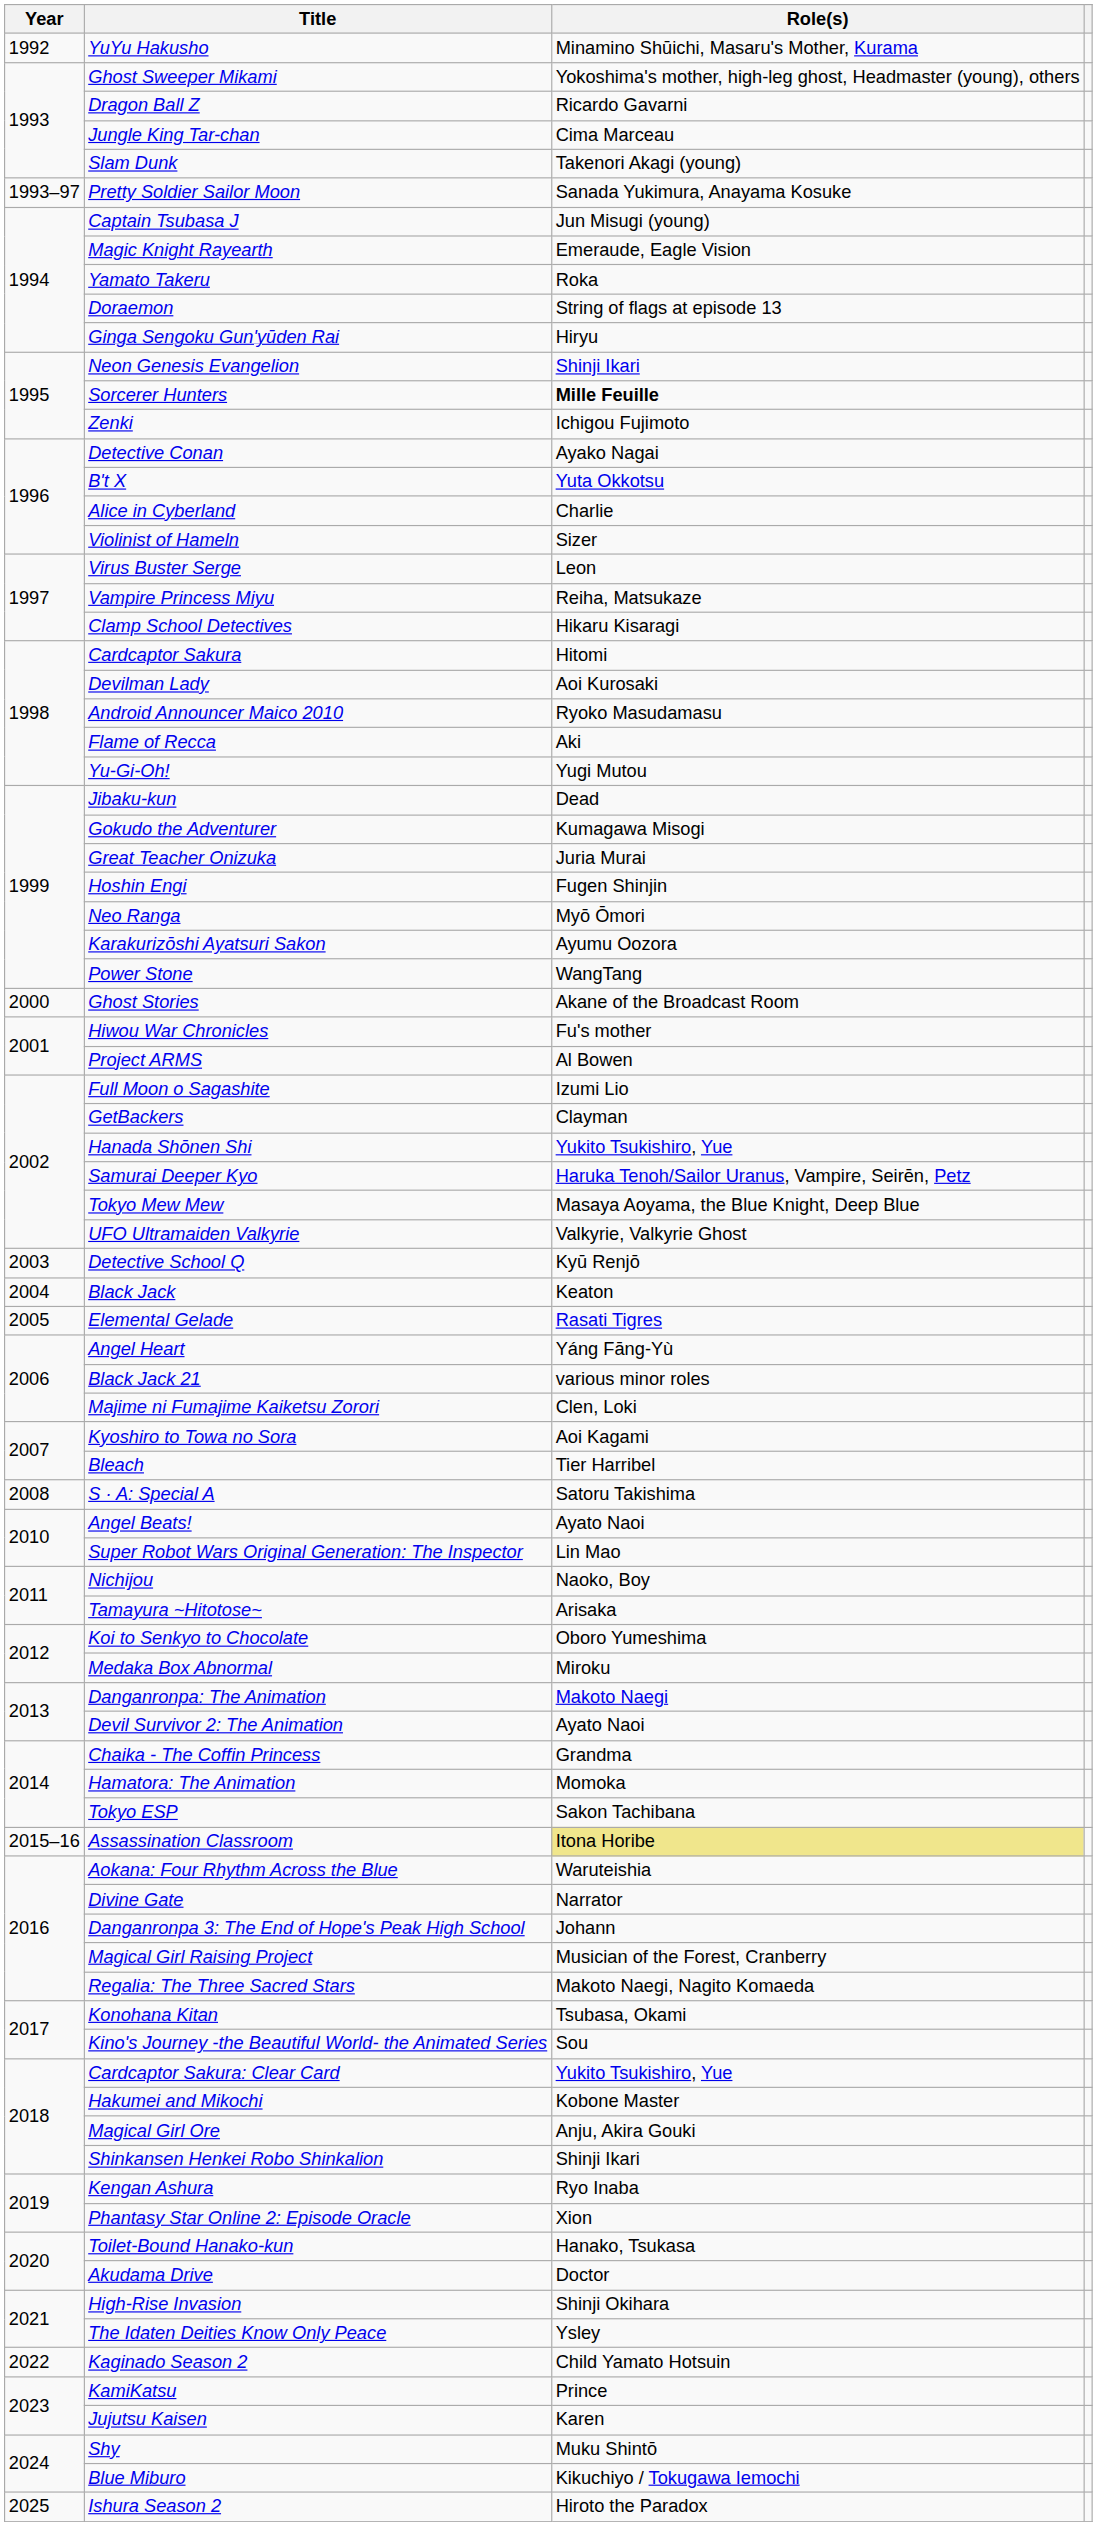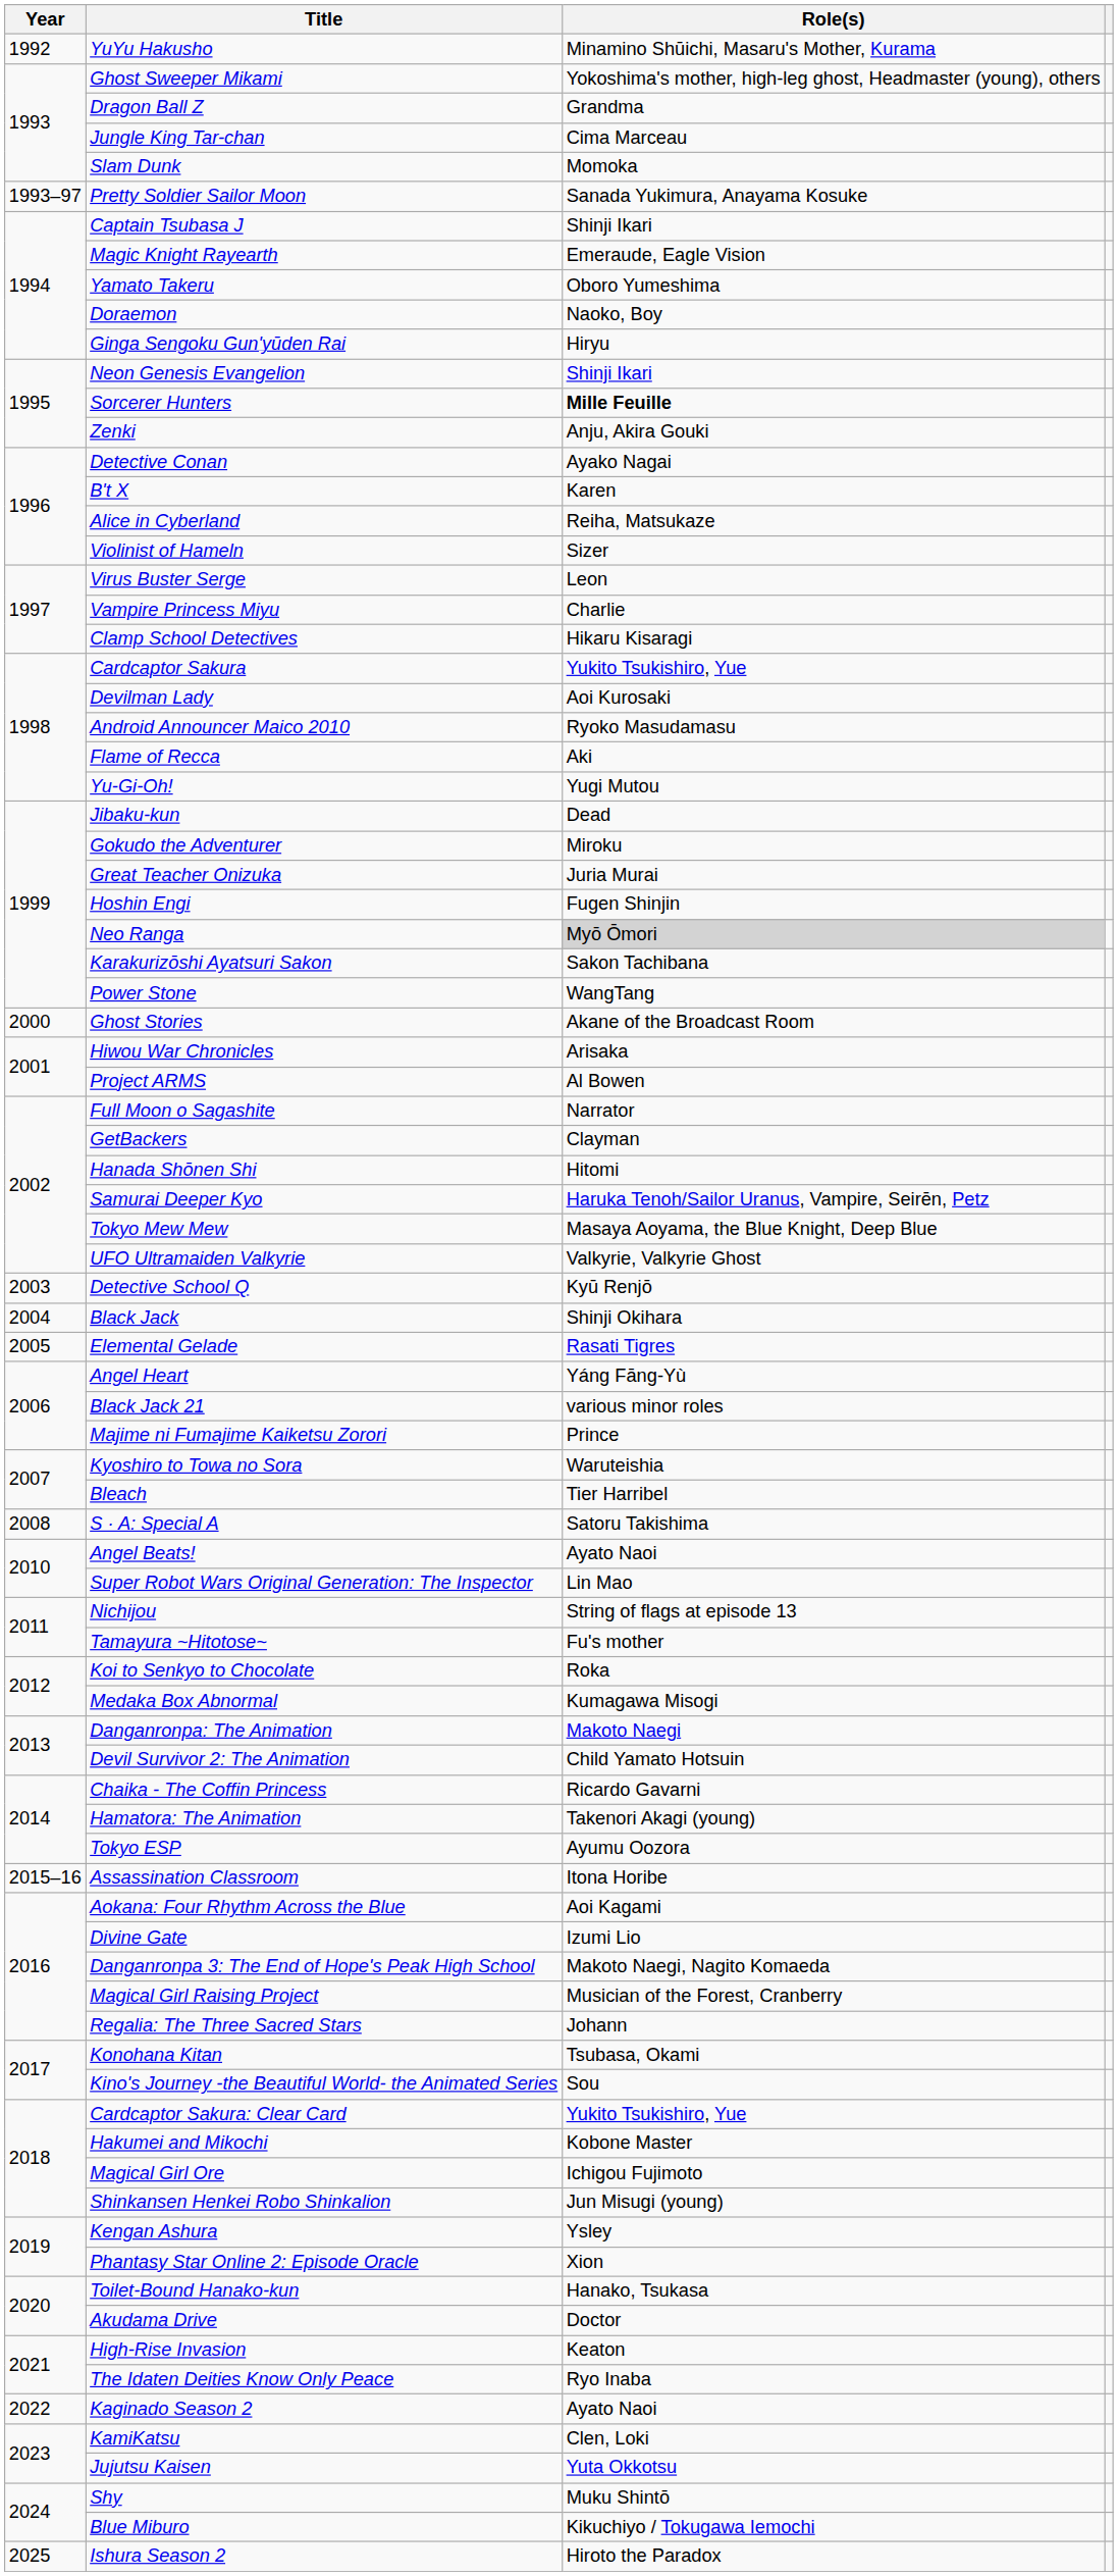Dragon Ball Z | Role(s): Ricardo Gavarni -> Grandma
Slam Dunk | Role(s): Takenori Akagi (young) -> Momoka
Captain Tsubasa J | Role(s): Jun Misugi (young) -> Shinji Ikari
Yamato Takeru | Role(s): Roka -> Oboro Yumeshima
Doraemon | Role(s): String of flags at episode 13 -> Naoko, Boy
Zenki | Role(s): Ichigou Fujimoto -> Anju, Akira Gouki
B't X | Role(s): Yuta Okkotsu -> Karen
Alice in Cyberland | Role(s): Charlie -> Reiha, Matsukaze
Vampire Princess Miyu | Role(s): Reiha, Matsukaze -> Charlie
Cardcaptor Sakura | Role(s): Hitomi -> Yukito Tsukishiro, Yue
Gokudo the Adventurer | Role(s): Kumagawa Misogi -> Miroku
Neo Ranga | Role(s): no background -> lightgrey background
Karakurizōshi Ayatsuri Sakon | Role(s): Ayumu Oozora -> Sakon Tachibana
Hiwou War Chronicles | Role(s): Fu's mother -> Arisaka
Full Moon o Sagashite | Role(s): Izumi Lio -> Narrator
Hanada Shōnen Shi | Role(s): Yukito Tsukishiro, Yue -> Hitomi
Black Jack | Role(s): Keaton -> Shinji Okihara
Majime ni Fumajime Kaiketsu Zorori | Role(s): Clen, Loki -> Prince
Kyoshiro to Towa no Sora | Role(s): Aoi Kagami -> Waruteishia
Nichijou | Role(s): Naoko, Boy -> String of flags at episode 13
Tamayura ~Hitotose~ | Role(s): Arisaka -> Fu's mother
Koi to Senkyo to Chocolate | Role(s): Oboro Yumeshima -> Roka
Medaka Box Abnormal | Role(s): Miroku -> Kumagawa Misogi
Devil Survivor 2: The Animation | Role(s): Ayato Naoi -> Child Yamato Hotsuin
Chaika - The Coffin Princess | Role(s): Grandma -> Ricardo Gavarni
Hamatora: The Animation | Role(s): Momoka -> Takenori Akagi (young)
Tokyo ESP | Role(s): Sakon Tachibana -> Ayumu Oozora
Assassination Classroom | Role(s): khaki background -> no background
Aokana: Four Rhythm Across the Blue | Role(s): Waruteishia -> Aoi Kagami
Divine Gate | Role(s): Narrator -> Izumi Lio
Danganronpa 3: The End of Hope's Peak High School | Role(s): Johann -> Makoto Naegi, Nagito Komaeda
Regalia: The Three Sacred Stars | Role(s): Makoto Naegi, Nagito Komaeda -> Johann
Magical Girl Ore | Role(s): Anju, Akira Gouki -> Ichigou Fujimoto
Shinkansen Henkei Robo Shinkalion | Role(s): Shinji Ikari -> Jun Misugi (young)
Kengan Ashura | Role(s): Ryo Inaba -> Ysley
High-Rise Invasion | Role(s): Shinji Okihara -> Keaton
The Idaten Deities Know Only Peace | Role(s): Ysley -> Ryo Inaba
Kaginado Season 2 | Role(s): Child Yamato Hotsuin -> Ayato Naoi
KamiKatsu | Role(s): Prince -> Clen, Loki
Jujutsu Kaisen | Role(s): Karen -> Yuta Okkotsu
